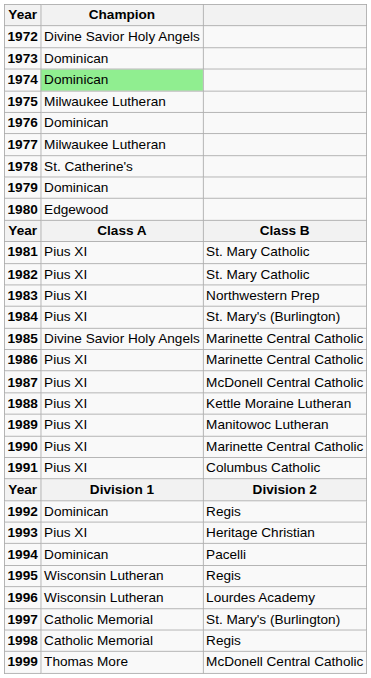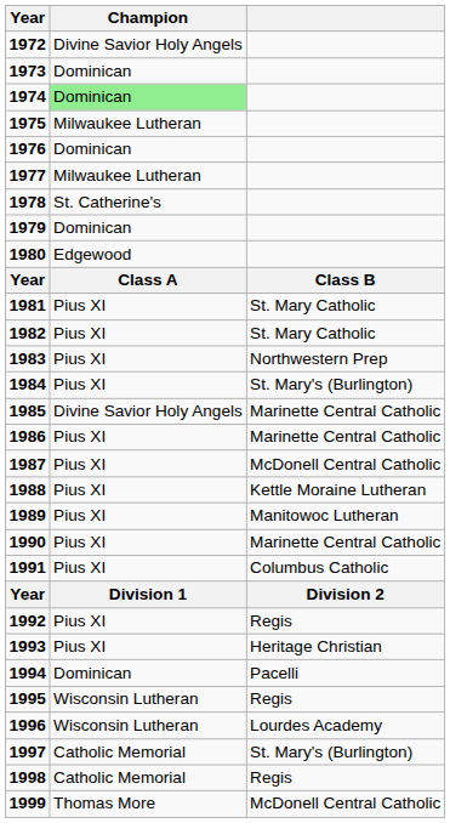1992 | Champion: Dominican -> Pius XI
